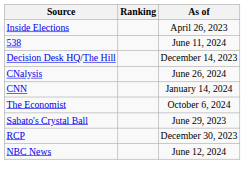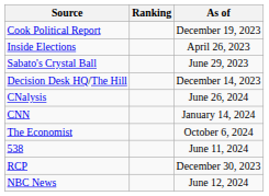+ row: Cook Political Report | December 19, 2023
rows swapped: Sabato's Crystal Ball <-> 538
